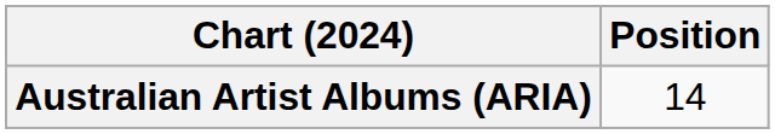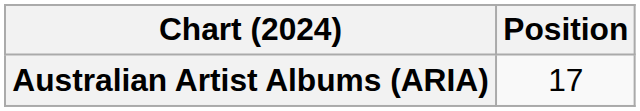Australian Artist Albums (ARIA) | Position: 14 -> 17
